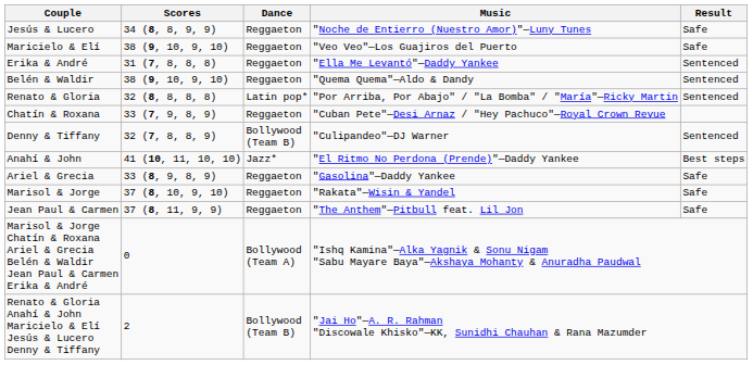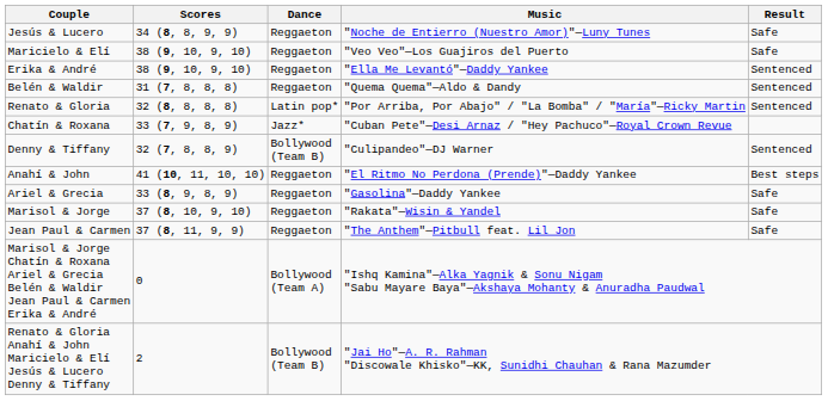Erika & André | Scores: 31 (7, 8, 8, 8) -> 38 (9, 10, 9, 10)
Belén & Waldir | Scores: 38 (9, 10, 9, 10) -> 31 (7, 8, 8, 8)
Chatín & Roxana | Dance: Reggaeton -> Jazz*
Anahí & John | Dance: Jazz* -> Reggaeton
